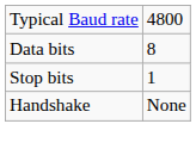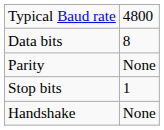+ row: Parity | None
